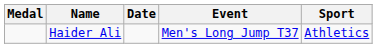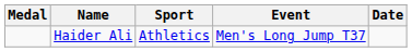columns swapped: Sport <-> Date
